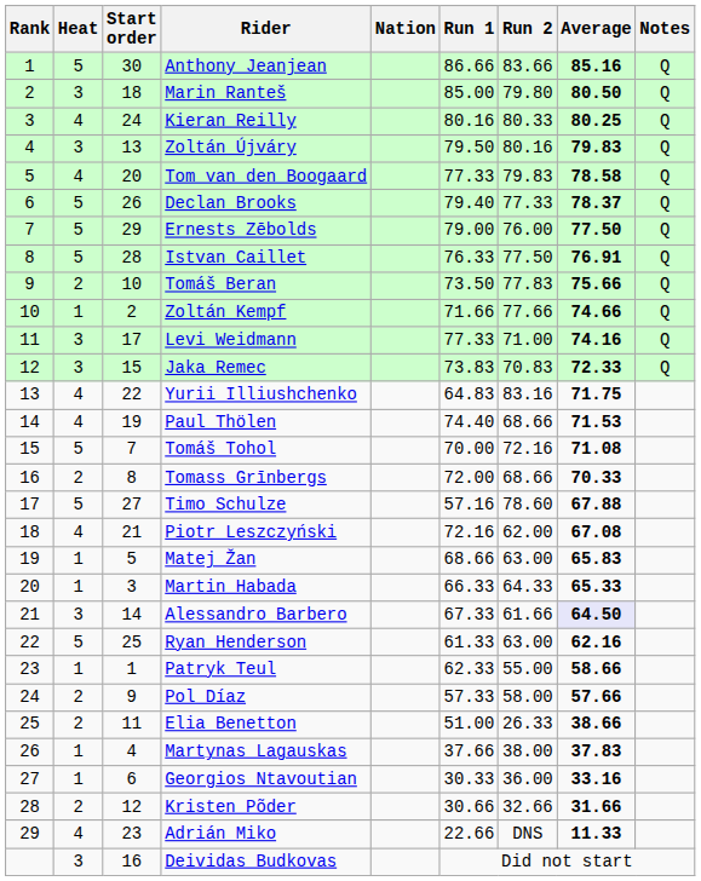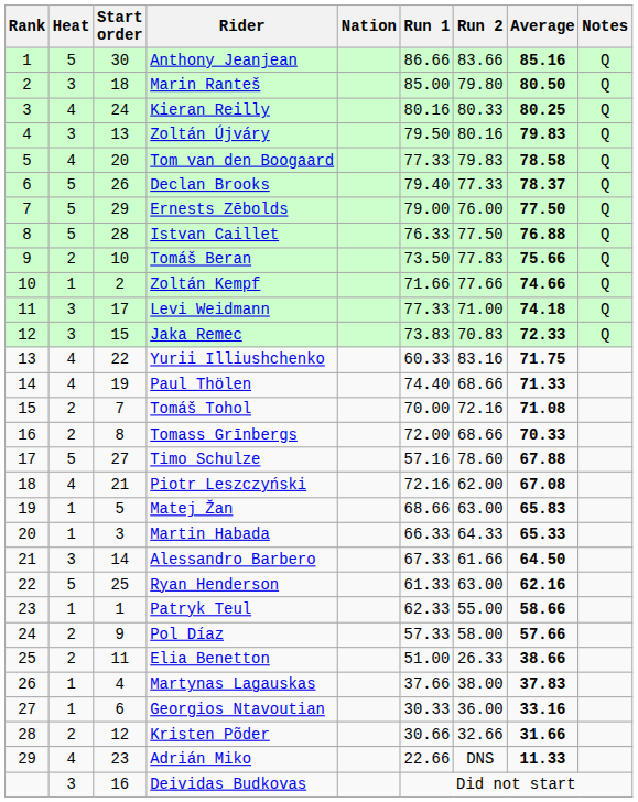Istvan Caillet | Average: 76.91 -> 76.88
Levi Weidmann | Average: 74.16 -> 74.18
Yurii Illiushchenko | Run 1: 64.83 -> 60.33
Paul Thölen | Average: 71.53 -> 71.33
Tomáš Tohol | Heat: 5 -> 2
Alessandro Barbero | Average: lavender background -> no background
